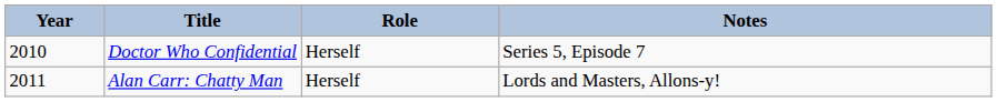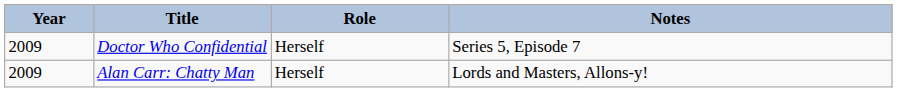Doctor Who Confidential | Year: 2010 -> 2009
Alan Carr: Chatty Man | Year: 2011 -> 2009
